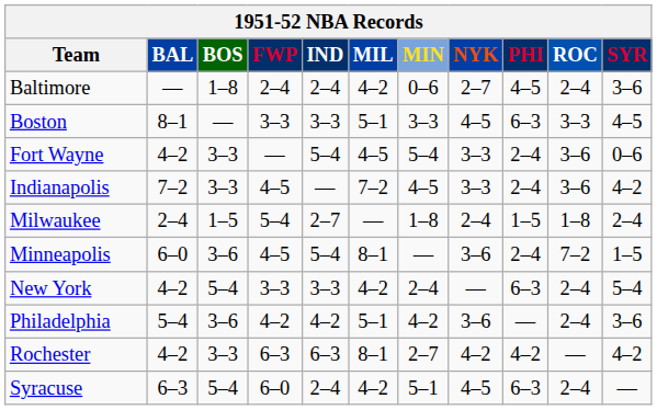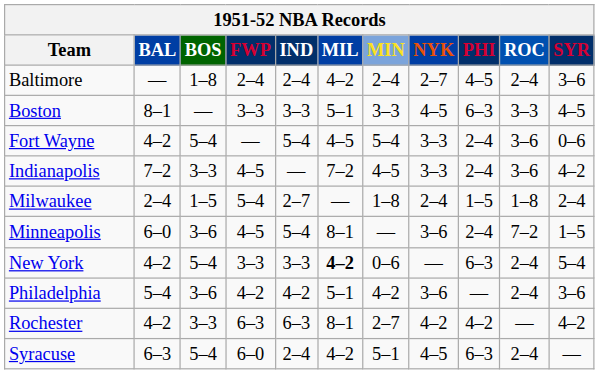Baltimore | MIN: 0–6 -> 2–4
Fort Wayne | BOS: 3–3 -> 5–4
New York | MIL: normal -> bold
New York | MIN: 2–4 -> 0–6
